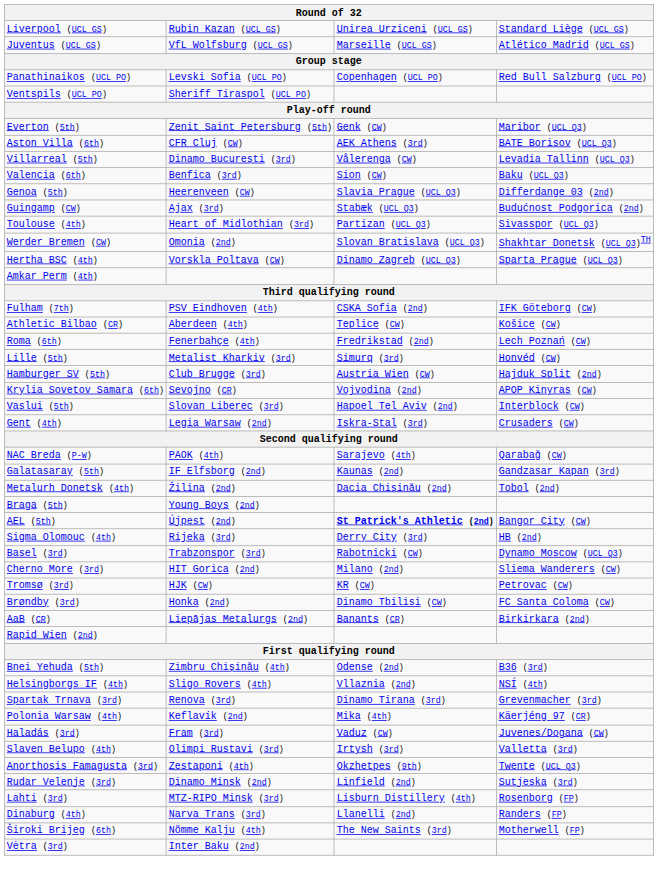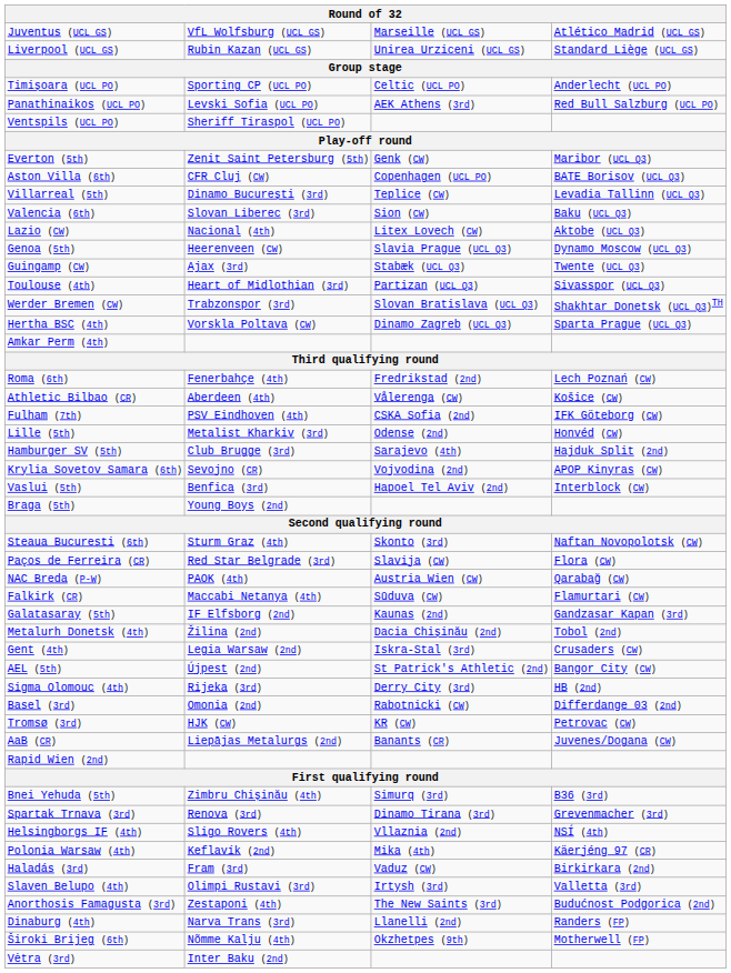rows swapped: Juventus (UCL GS) <-> Liverpool (UCL GS)
+ row: Timișoara (UCL PO) | Sporting CP (UCL PO) | Celtic (UCL PO) | Anderlecht (UCL PO)
Panathinaikos (UCL PO) | column 3: Copenhagen (UCL PO) -> AEK Athens (3rd)
Aston Villa (6th) | column 3: AEK Athens (3rd) -> Copenhagen (UCL PO)
Villarreal (5th) | column 3: Vålerenga (CW) -> Teplice (CW)
Valencia (6th) | column 2: Benfica (3rd) -> Slovan Liberec (3rd)
+ row: Lazio (CW) | Nacional (4th) | Litex Lovech (CW) | Aktobe (UCL Q3)
Genoa (5th) | column 4: Differdange 03 (2nd) -> Dynamo Moscow (UCL Q3)
Guingamp (CW) | column 4: Budućnost Podgorica (2nd) -> Twente (UCL Q3)
Werder Bremen (CW) | column 2: Omonia (2nd) -> Trabzonspor (3rd)
rows swapped: Fulham (7th) <-> Roma (6th)
Athletic Bilbao (CR) | column 3: Teplice (CW) -> Vålerenga (CW)
Lille (5th) | column 3: Simurq (3rd) -> Odense (2nd)
Hamburger SV (5th) | column 3: Austria Wien (CW) -> Sarajevo (4th)
Vaslui (5th) | column 2: Slovan Liberec (3rd) -> Benfica (3rd)
rows swapped: Braga (5th) <-> Gent (4th)
+ row: Steaua București (6th) | Sturm Graz (4th) | Skonto (3rd) | Naftan Novopolotsk (CW)
+ row: Paços de Ferreira (CR) | Red Star Belgrade (3rd) | Slavija (CW) | Flora (CW)
NAC Breda (P-W) | column 3: Sarajevo (4th) -> Austria Wien (CW)
+ row: Falkirk (CR) | Maccabi Netanya (4th) | Sūduva (CW) | Flamurtari (CW)
AEL (5th) | column 3: bold -> normal
Basel (3rd) | column 2: Trabzonspor (3rd) -> Omonia (2nd)
Basel (3rd) | column 4: Dynamo Moscow (UCL Q3) -> Differdange 03 (2nd)
- row: Cherno More (3rd) | HIT Gorica (2nd) | Milano (2nd) | Sliema Wanderers (CW)
- row: Brøndby (3rd) | Honka (2nd) | Dinamo Tbilisi (CW) | FC Santa Coloma (CW)
AaB (CR) | column 4: Birkirkara (2nd) -> Juvenes/Dogana (CW)
Bnei Yehuda (5th) | column 3: Odense (2nd) -> Simurq (3rd)
rows swapped: Helsingborgs IF (4th) <-> Spartak Trnava (3rd)
Haladás (3rd) | column 4: Juvenes/Dogana (CW) -> Birkirkara (2nd)
Anorthosis Famagusta (3rd) | column 3: Okzhetpes (9th) -> The New Saints (3rd)
Anorthosis Famagusta (3rd) | column 4: Twente (UCL Q3) -> Budućnost Podgorica (2nd)
- row: Rudar Velenje (3rd) | Dinamo Minsk (2nd) | Linfield (2nd) | Sutjeska (3rd)
- row: Lahti (3rd) | MTZ-RIPO Minsk (3rd) | Lisburn Distillery (4th) | Rosenborg (FP)
Široki Brijeg (6th) | column 3: The New Saints (3rd) -> Okzhetpes (9th)
